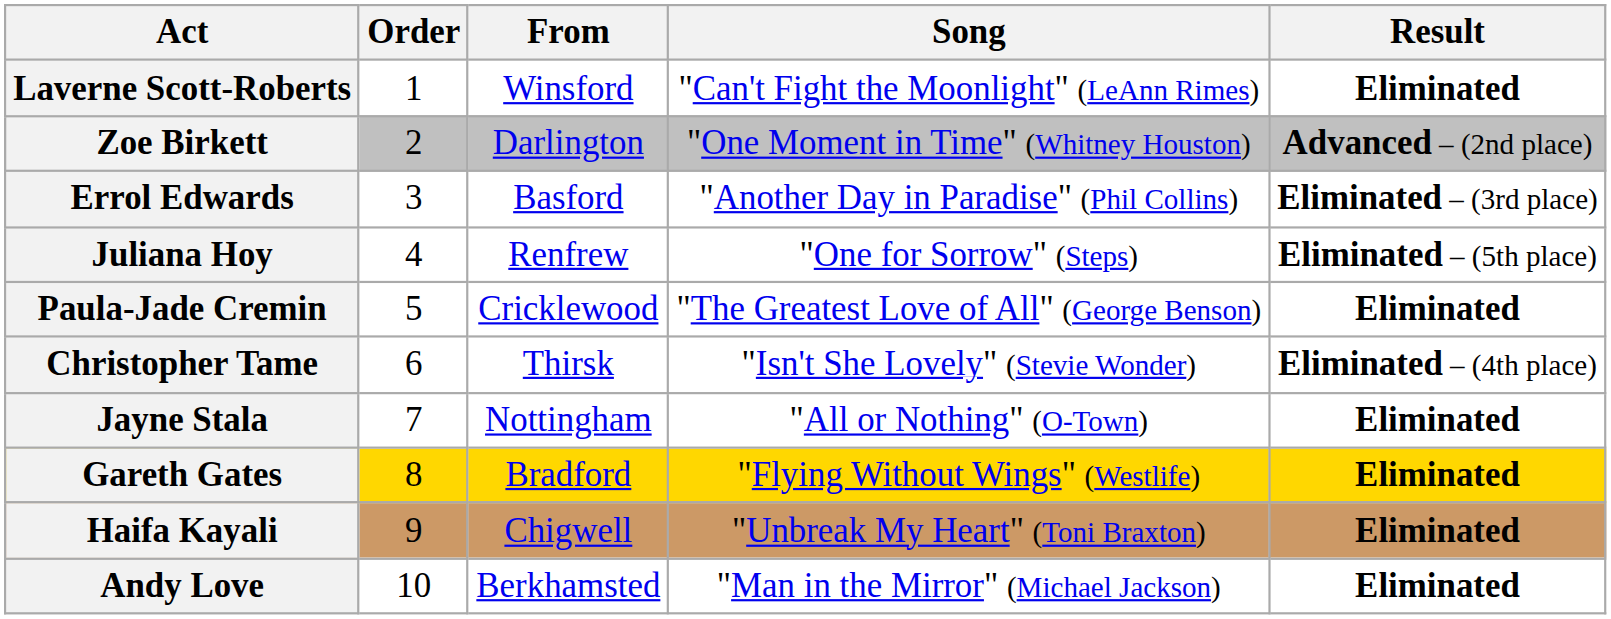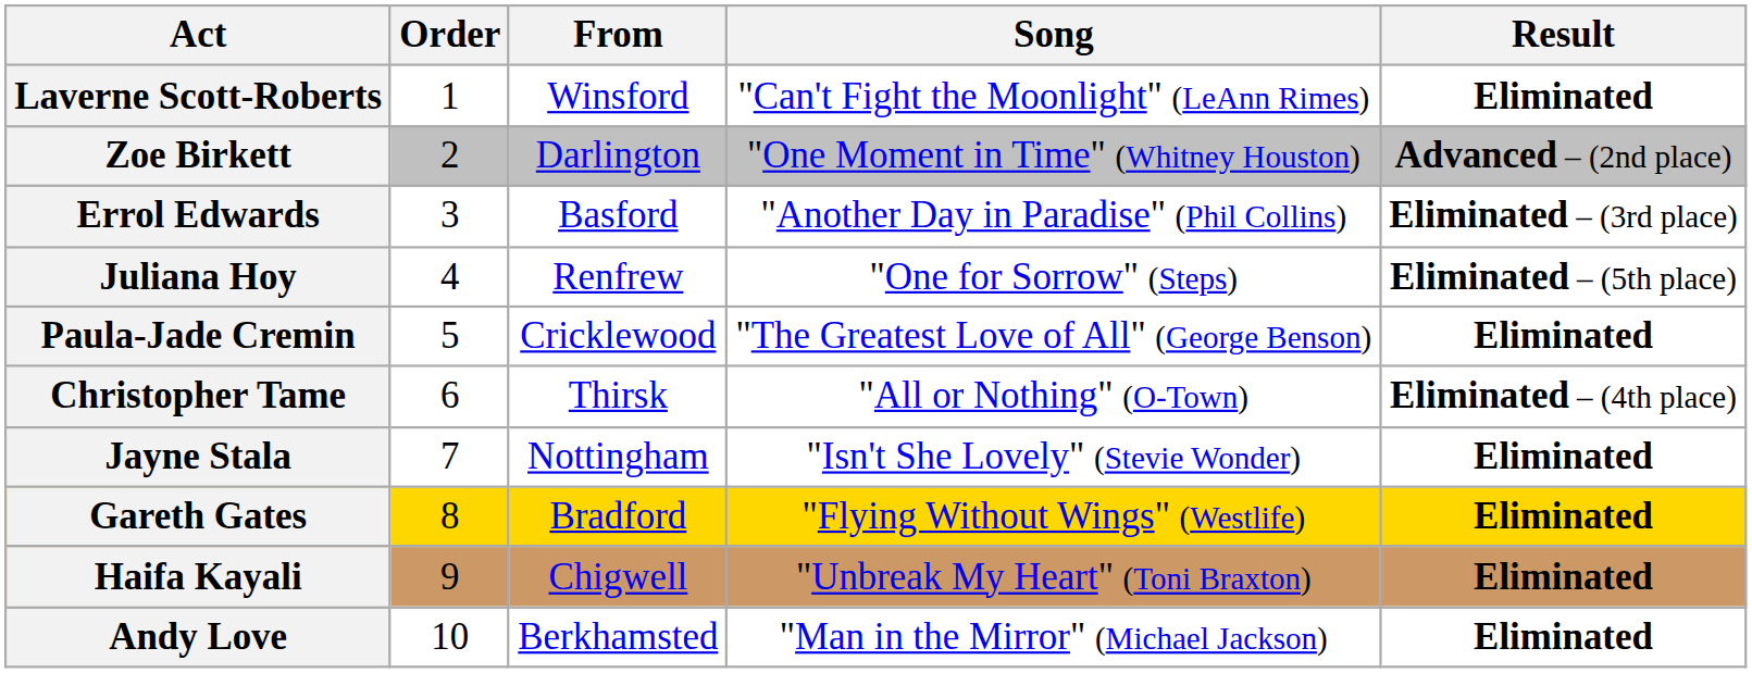Christopher Tame | Song: "Isn't She Lovely" (Stevie Wonder) -> "All or Nothing" (O-Town)
Jayne Stala | Song: "All or Nothing" (O-Town) -> "Isn't She Lovely" (Stevie Wonder)
